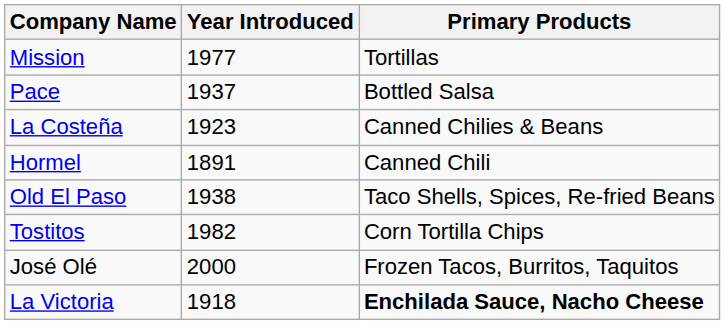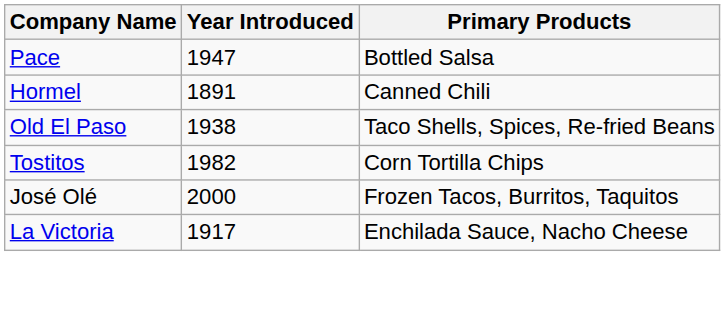- row: Mission | 1977 | Tortillas
Pace | Year Introduced: 1937 -> 1947
- row: La Costeña | 1923 | Canned Chilies & Beans
La Victoria | Year Introduced: 1918 -> 1917
La Victoria | Primary Products: bold -> normal
